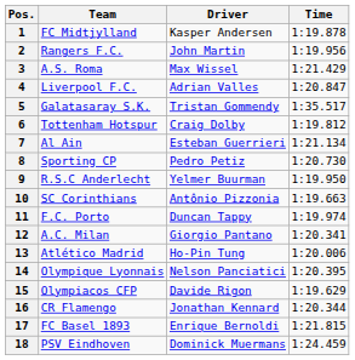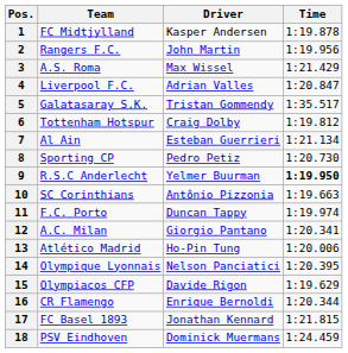9 | Time: normal -> bold
16 | Driver: Jonathan Kennard -> Enrique Bernoldi
17 | Driver: Enrique Bernoldi -> Jonathan Kennard
